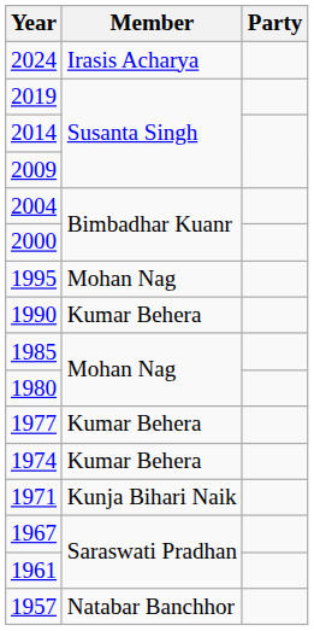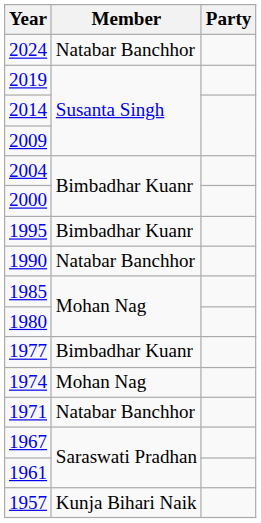2024 | Member: Irasis Acharya -> Natabar Banchhor
1995 | Member: Mohan Nag -> Bimbadhar Kuanr
1990 | Member: Kumar Behera -> Natabar Banchhor
1977 | Member: Kumar Behera -> Bimbadhar Kuanr
1974 | Member: Kumar Behera -> Mohan Nag
1971 | Member: Kunja Bihari Naik -> Natabar Banchhor
1957 | Member: Natabar Banchhor -> Kunja Bihari Naik
